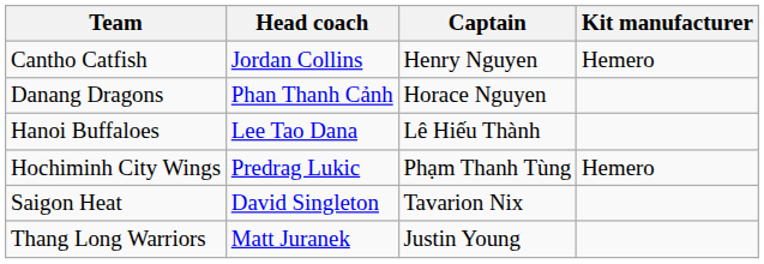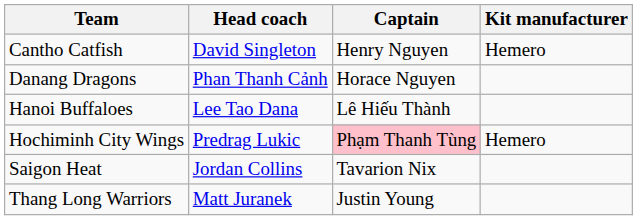Cantho Catfish | Head coach: Jordan Collins -> David Singleton
Hochiminh City Wings | Captain: no background -> pink background
Saigon Heat | Head coach: David Singleton -> Jordan Collins
